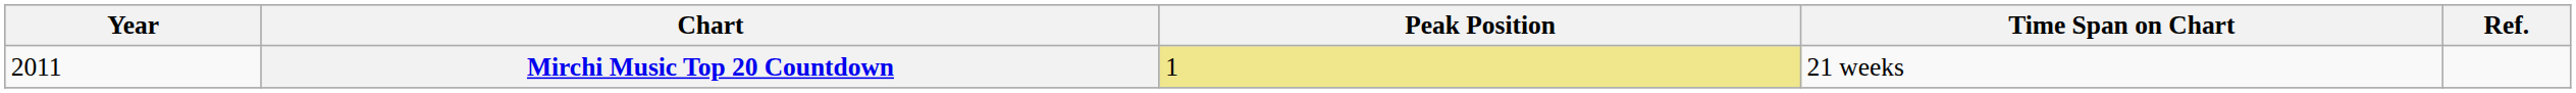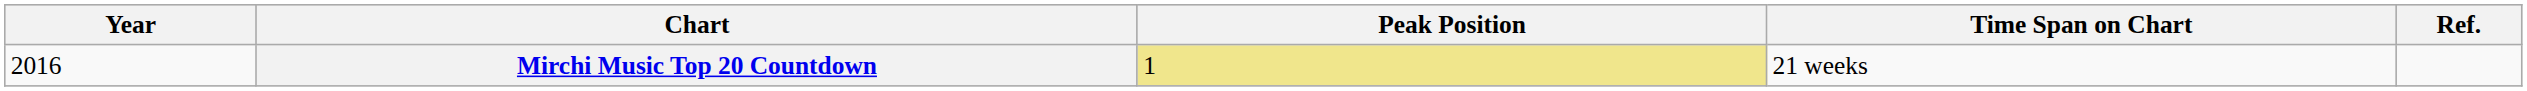Mirchi Music Top 20 Countdown | Year: 2011 -> 2016
